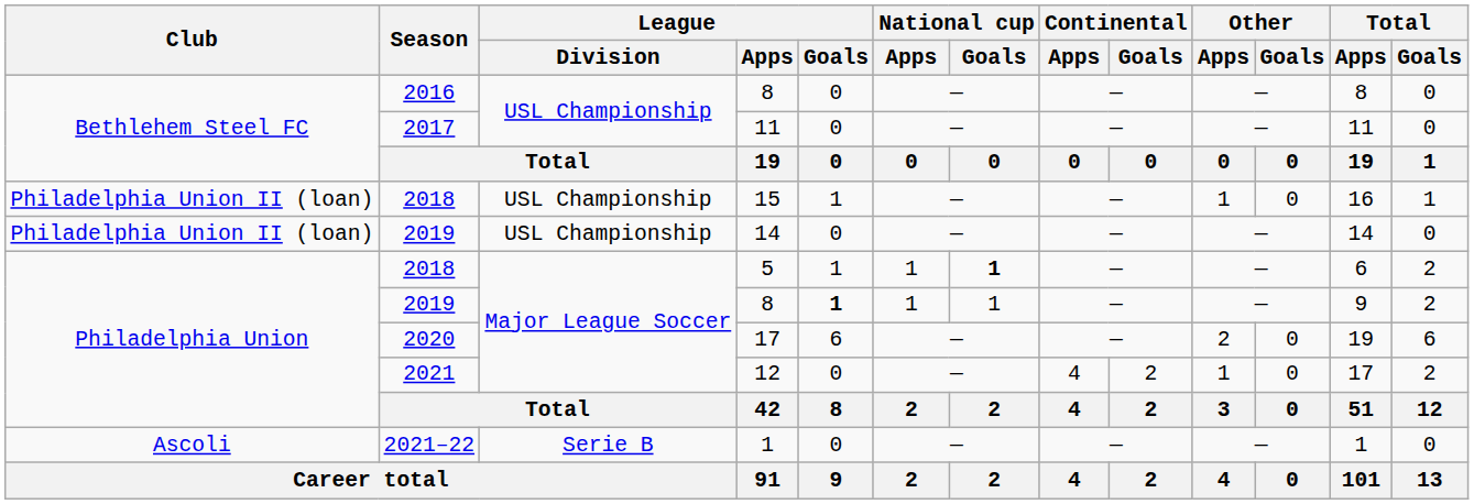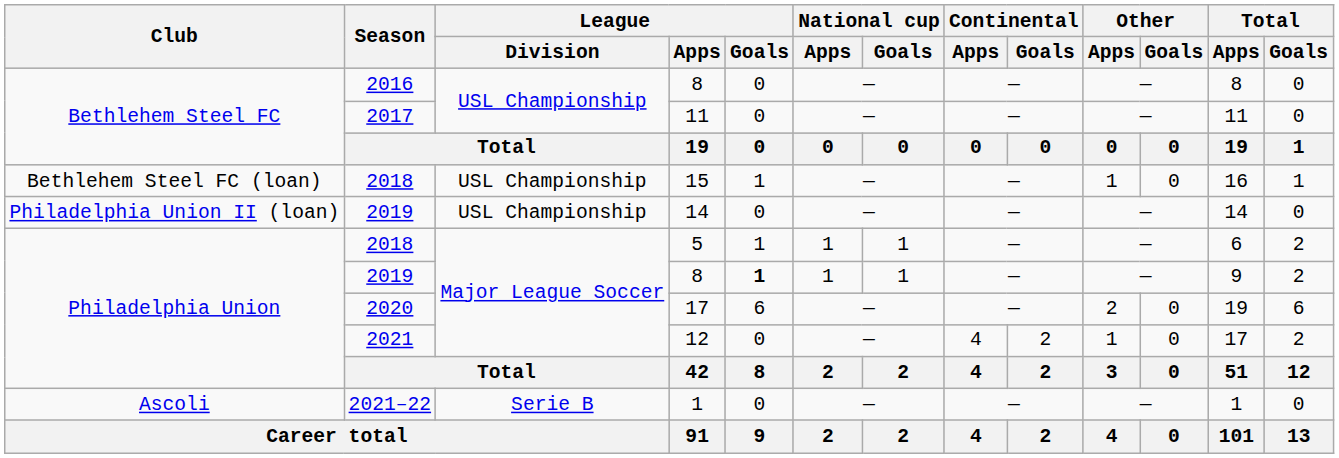15 | Club: Philadelphia Union II (loan) -> Bethlehem Steel FC (loan)
5 | National cup / Goals: bold -> normal
